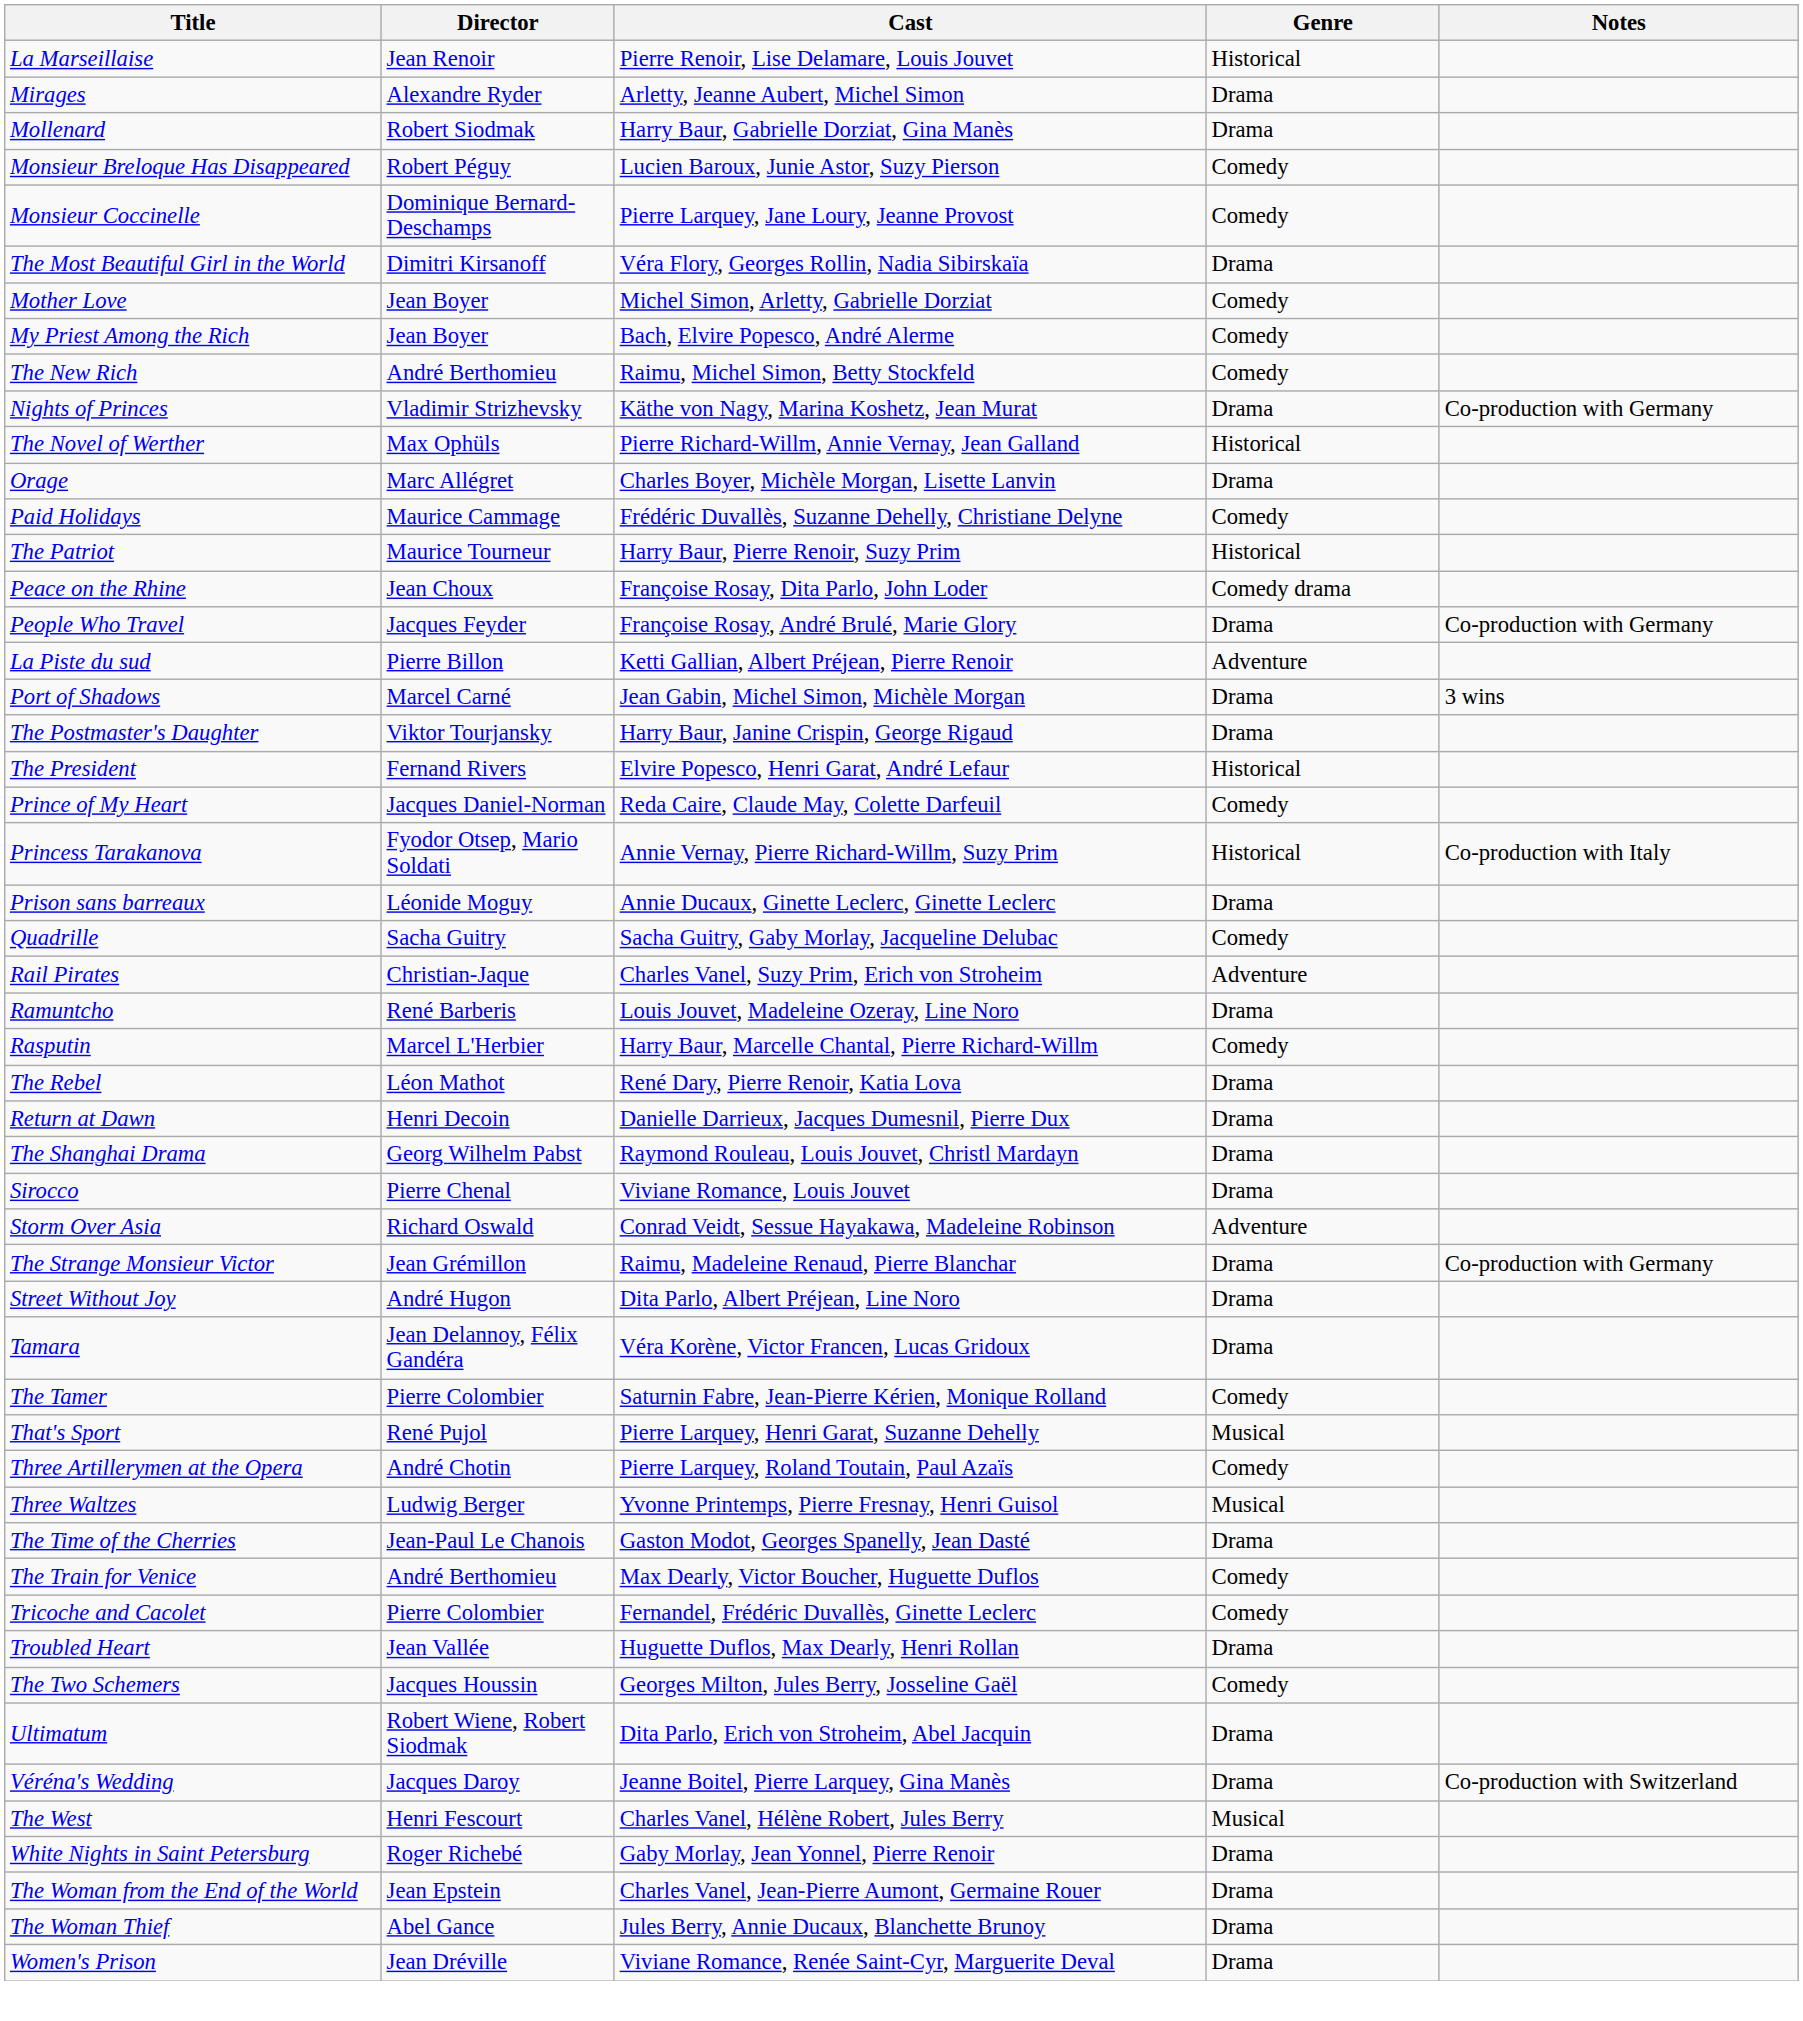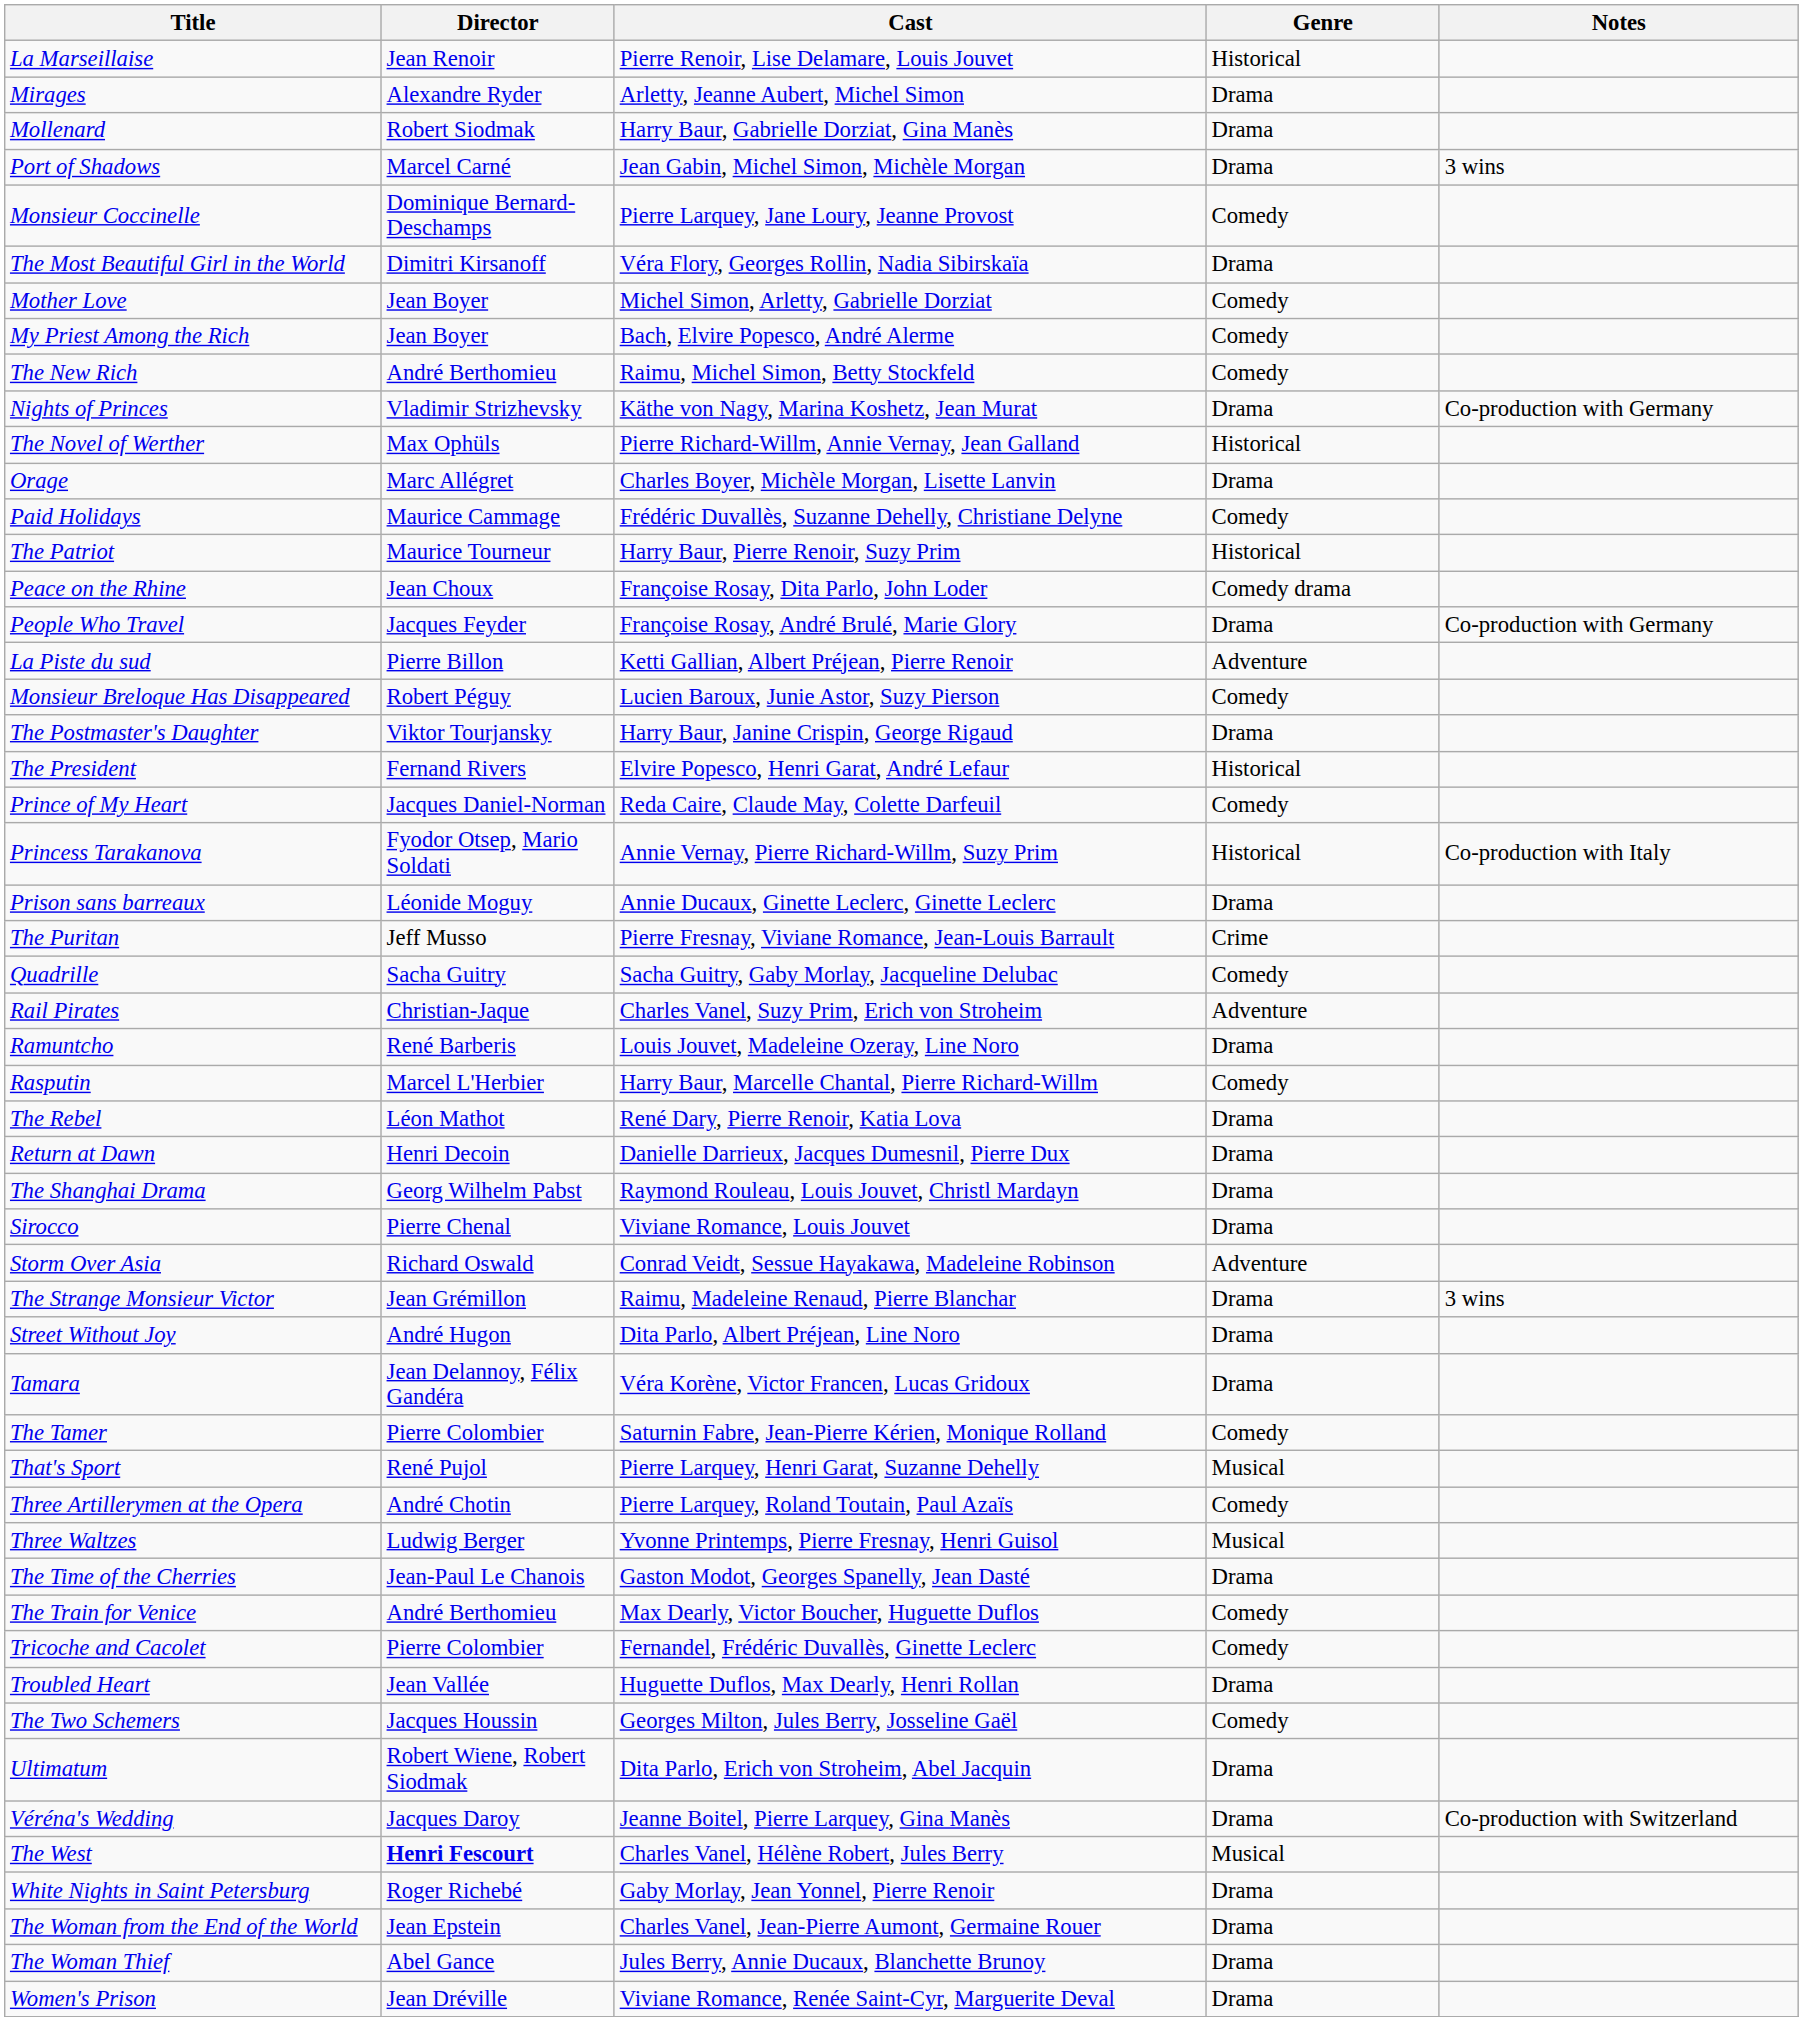rows swapped: Monsieur Breloque Has Disappeared <-> Port of Shadows
+ row: The Puritan | Jeff Musso | Pierre Fresnay, Viviane Romance, Jean-Louis Barrault | Crime
The Strange Monsieur Victor | Notes: Co-production with Germany -> 3 wins
The West | Director: normal -> bold
